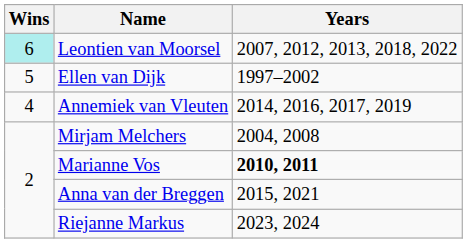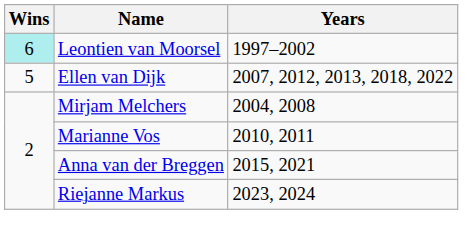Leontien van Moorsel | Years: 2007, 2012, 2013, 2018, 2022 -> 1997–2002
Ellen van Dijk | Years: 1997–2002 -> 2007, 2012, 2013, 2018, 2022
- row: 4 | Annemiek van Vleuten | 2014, 2016, 2017, 2019
Marianne Vos | Years: bold -> normal
